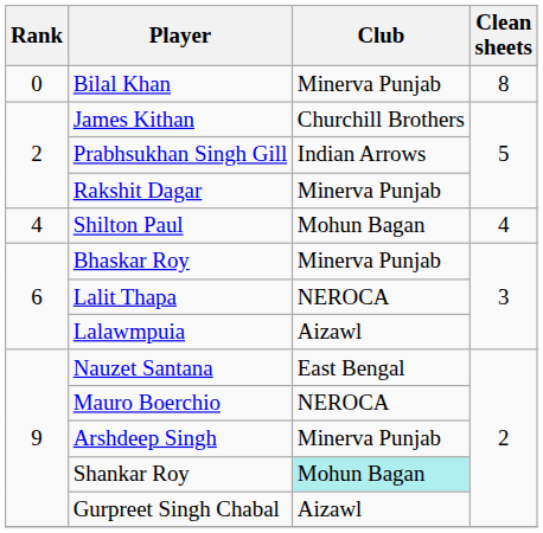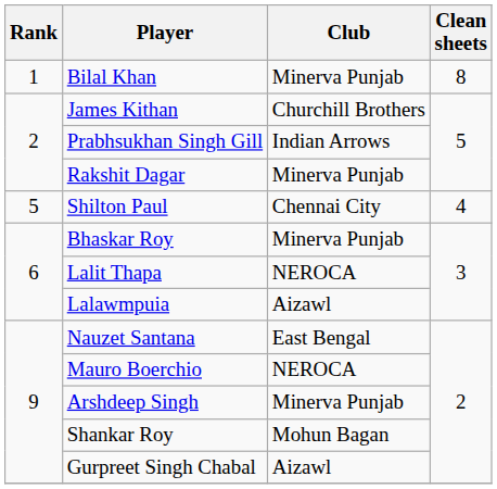Bilal Khan | Rank: 0 -> 1
Shilton Paul | Rank: 4 -> 5
Shilton Paul | Club: Mohun Bagan -> Chennai City
Shankar Roy | Club: paleturquoise background -> no background
